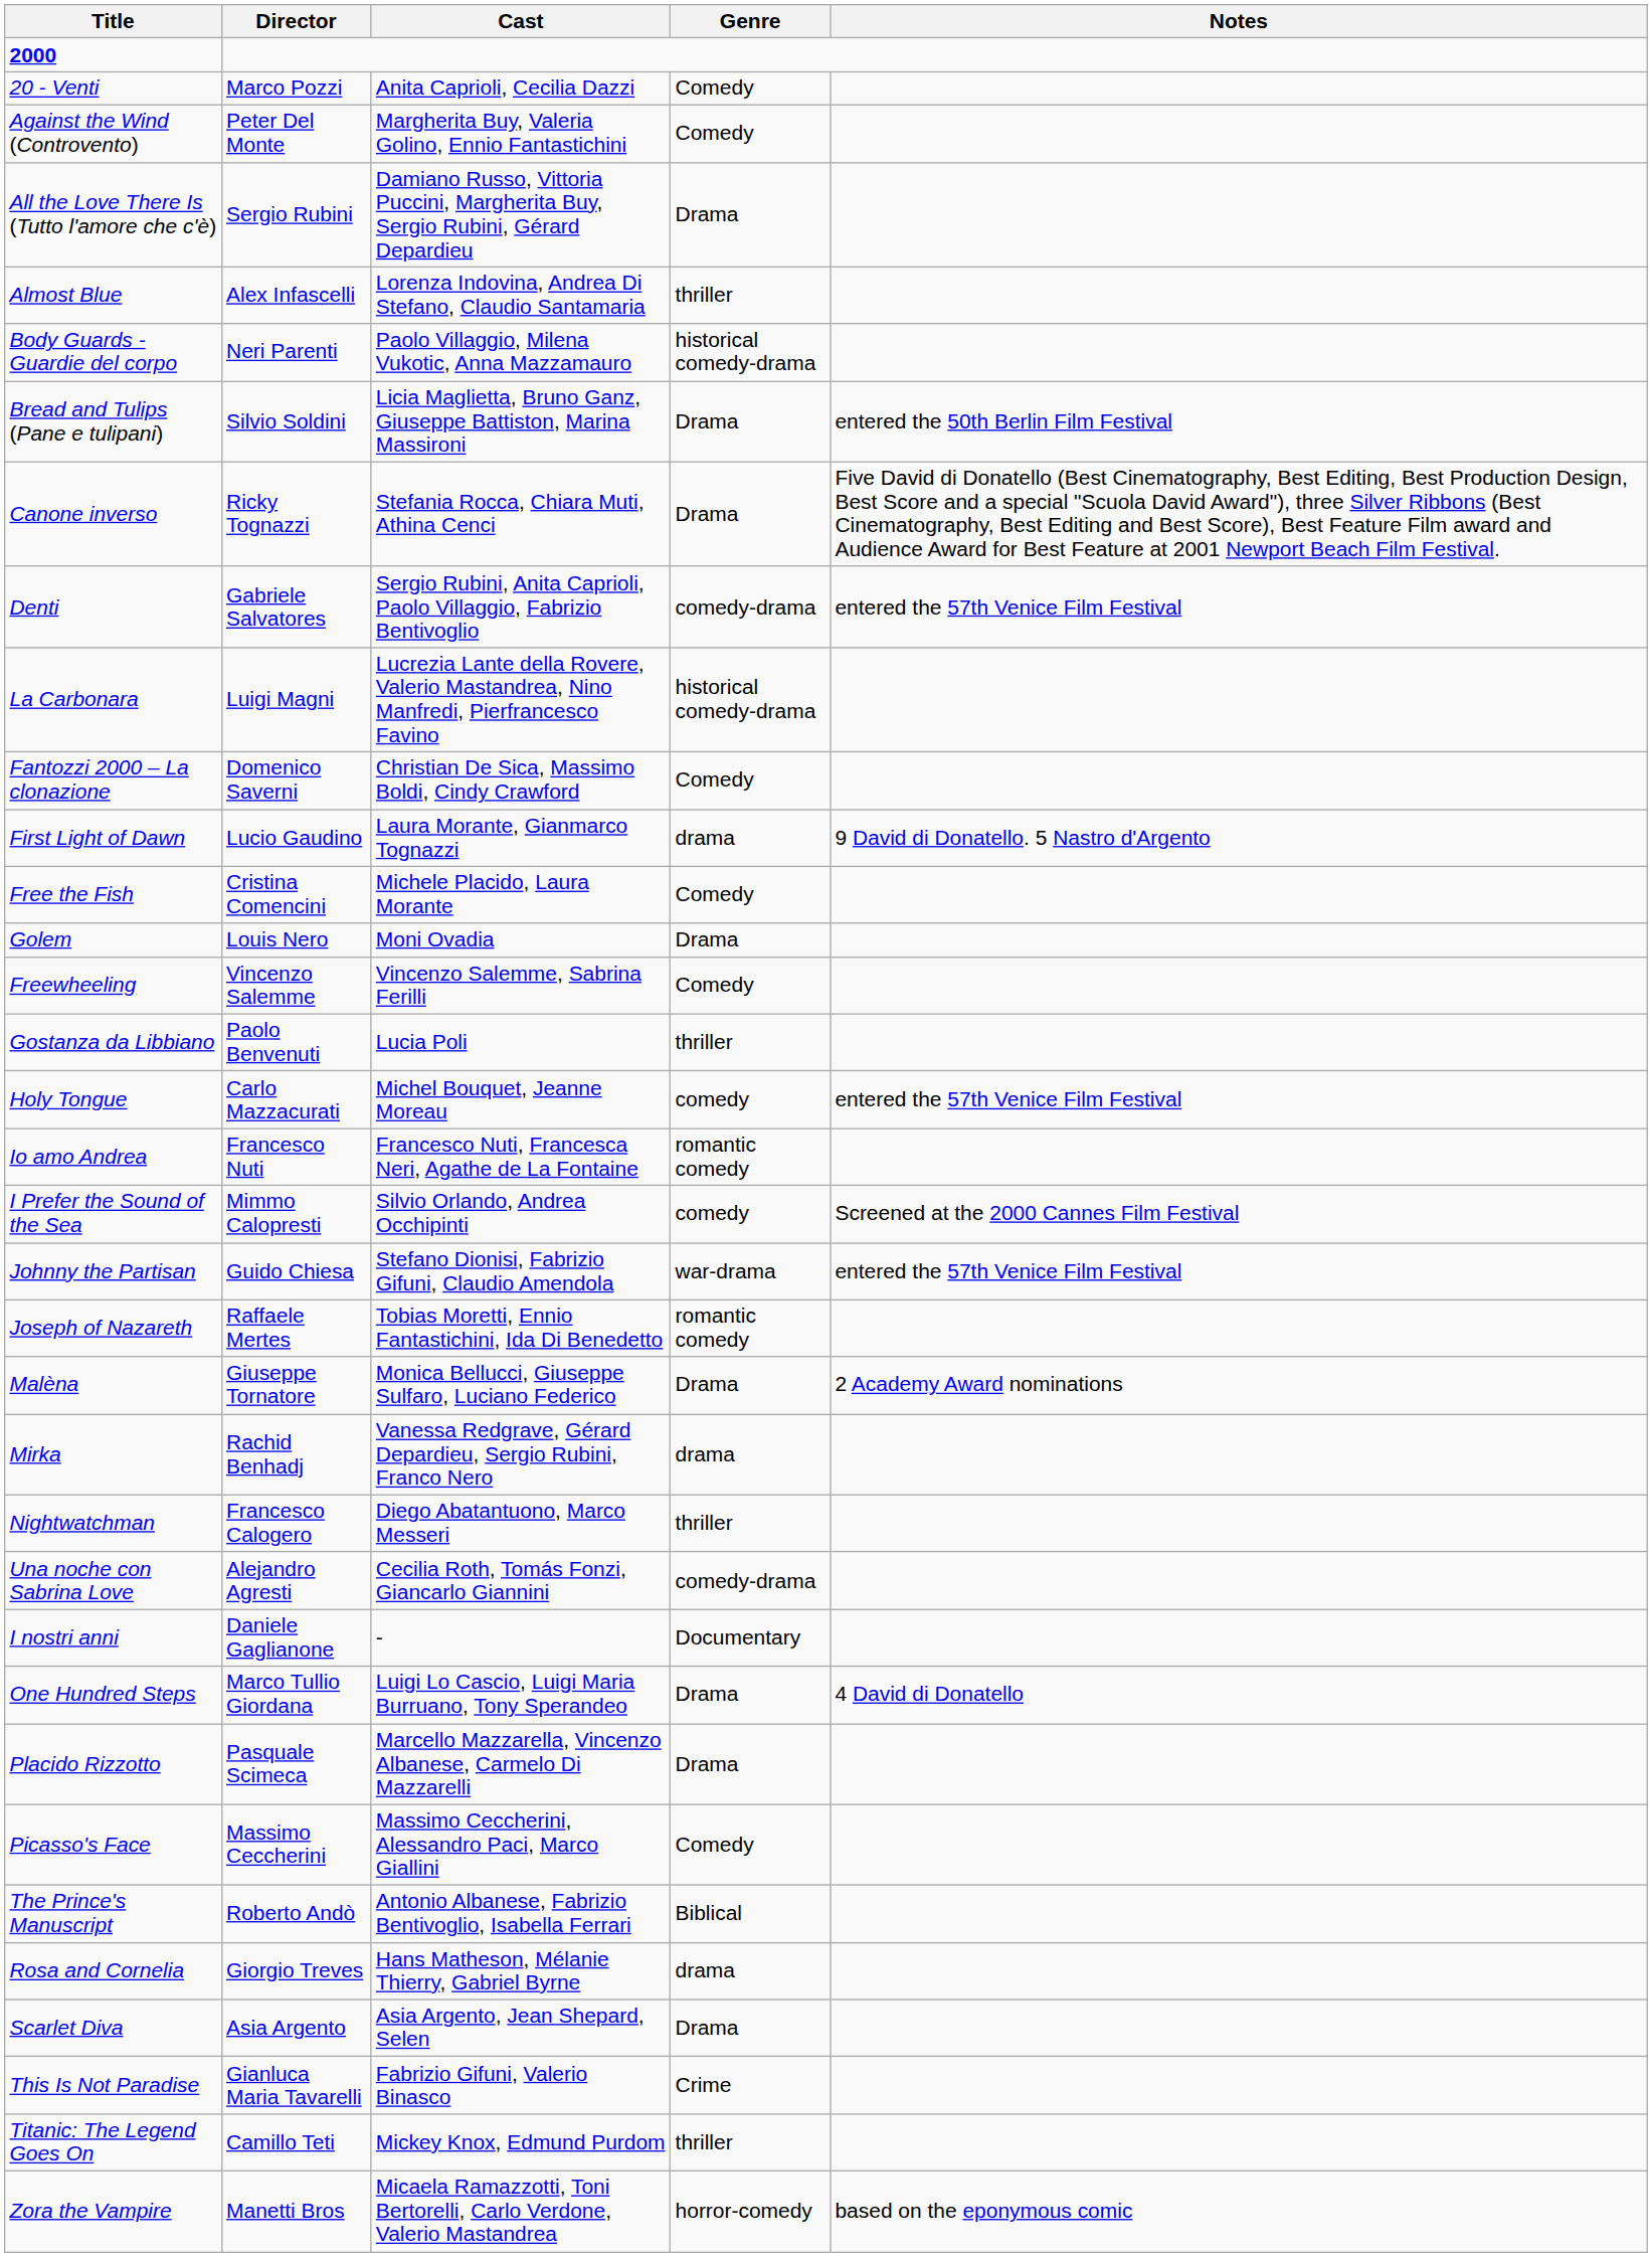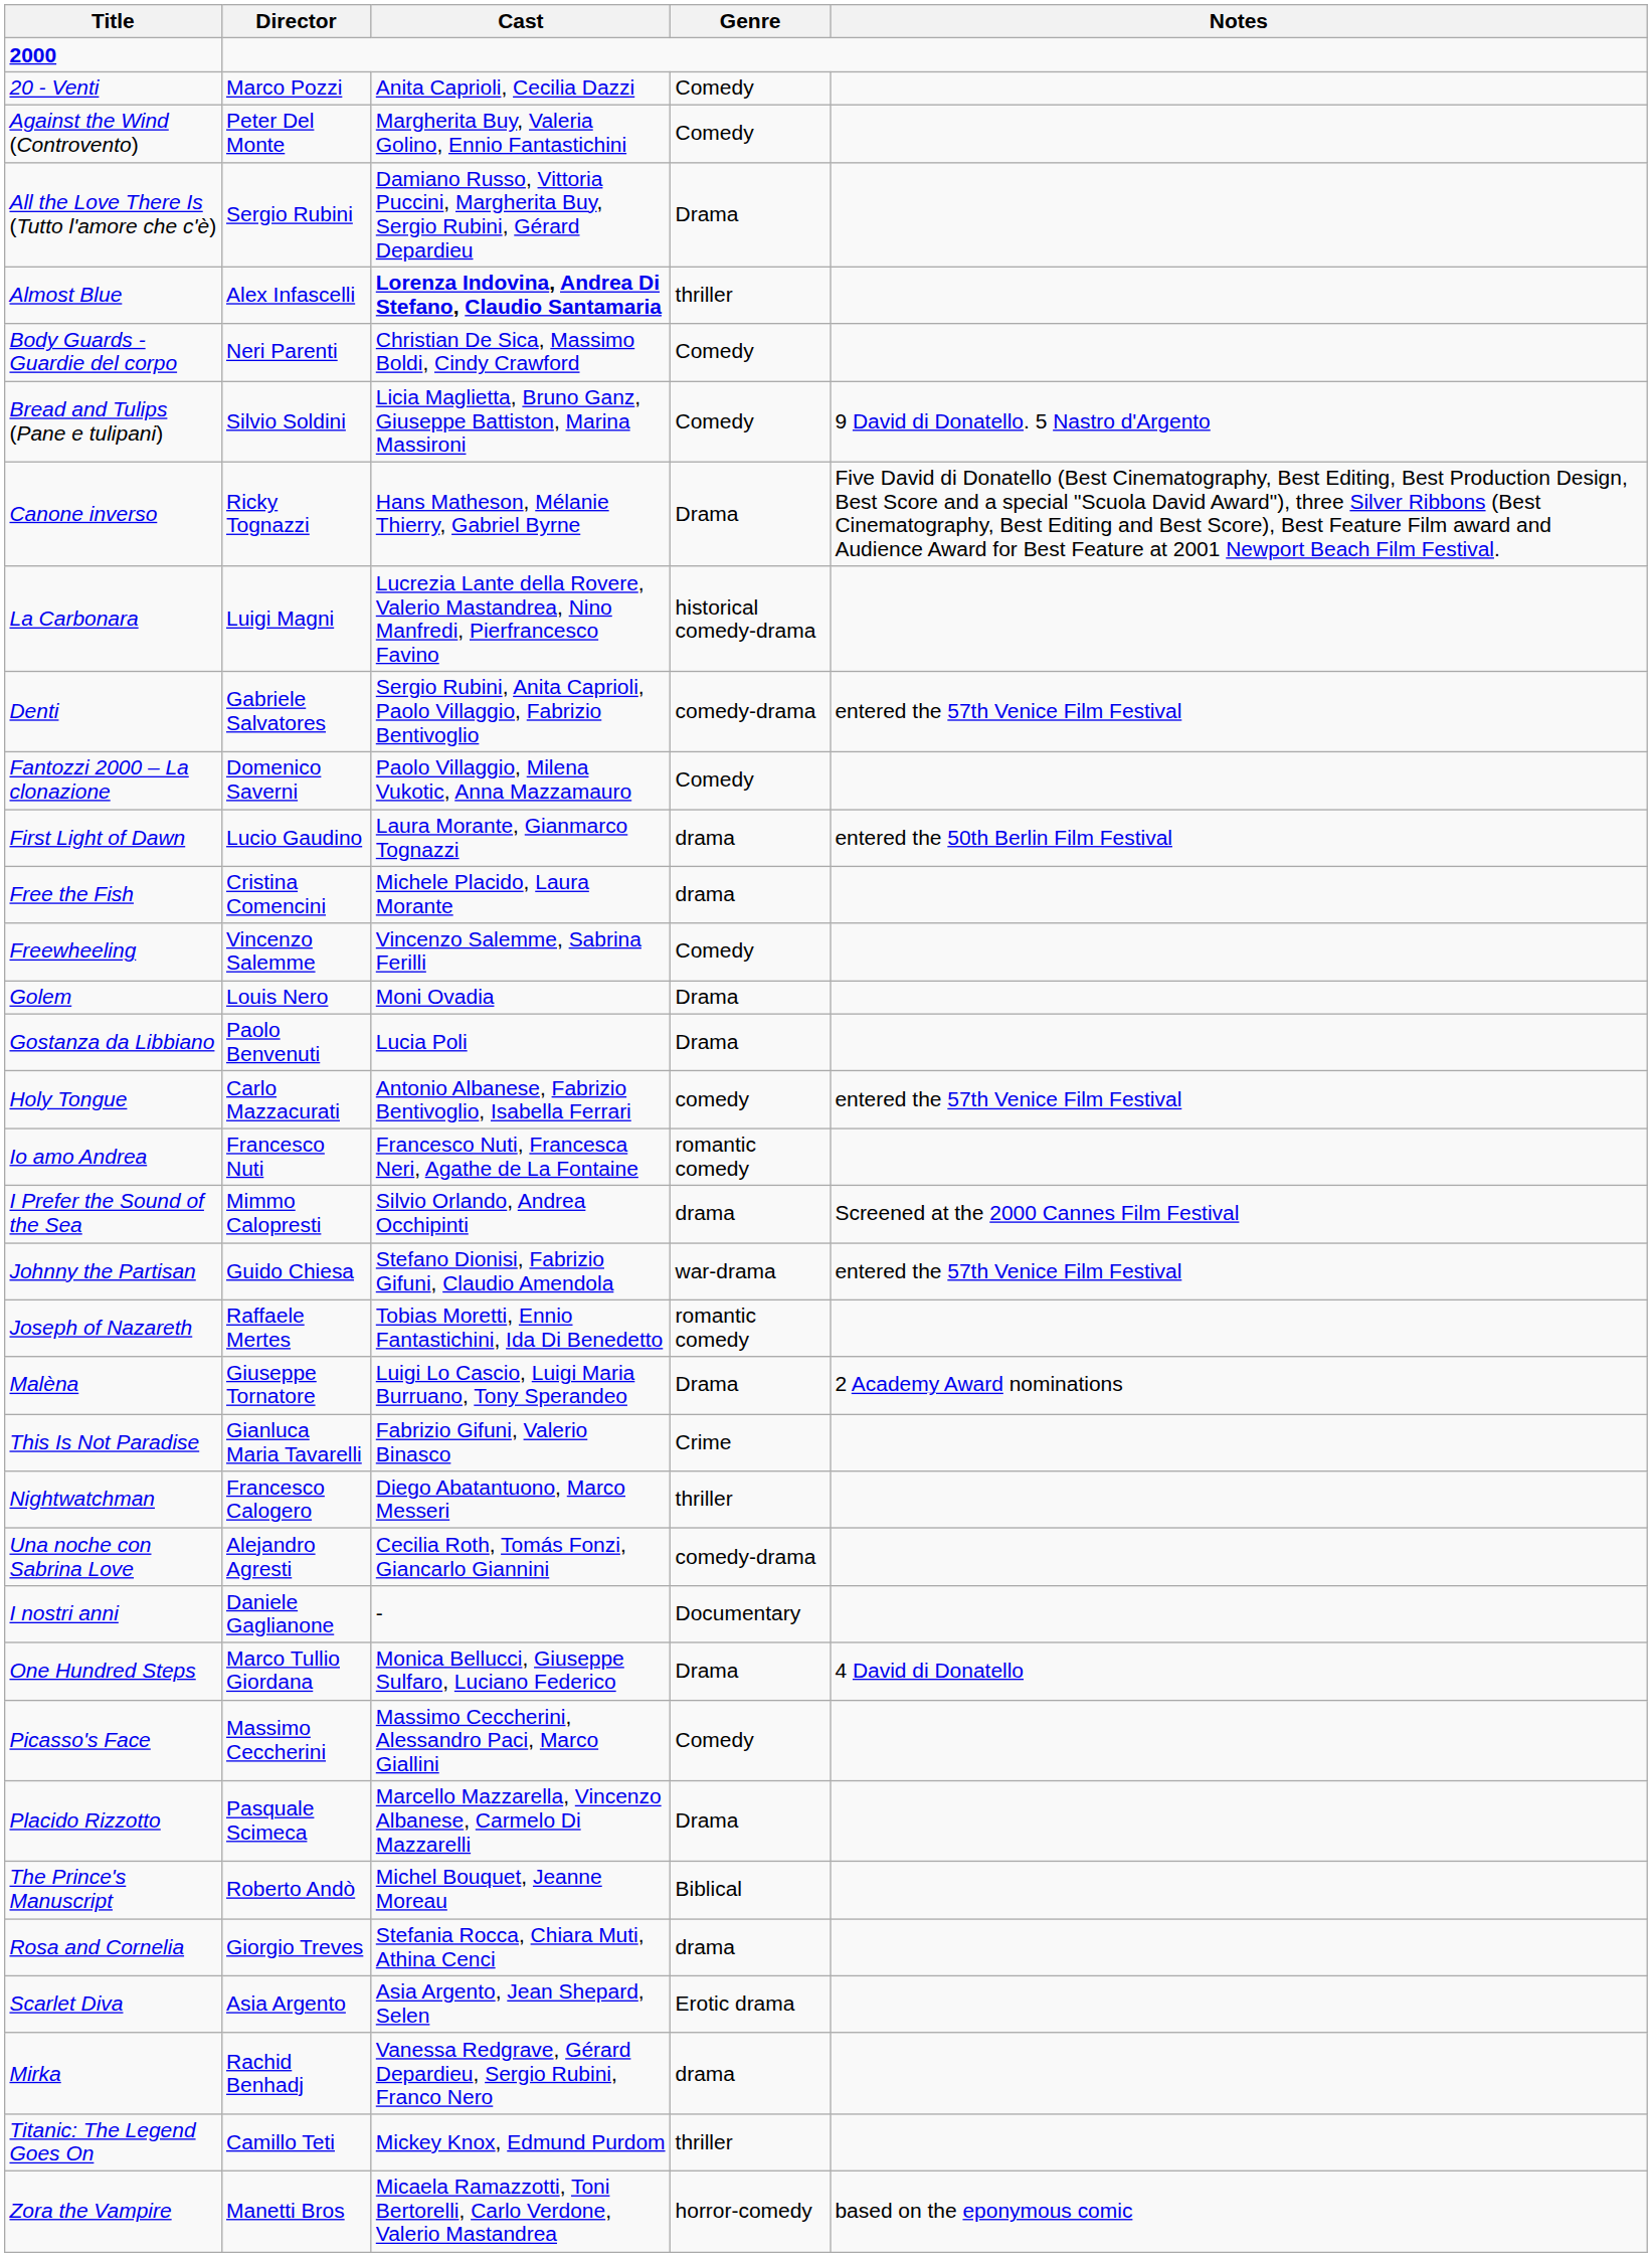Almost Blue | Cast: normal -> bold
Body Guards - Guardie del corpo | Cast: Paolo Villaggio, Milena Vukotic, Anna Mazzamauro -> Christian De Sica, Massimo Boldi, Cindy Crawford
Body Guards - Guardie del corpo | Genre: historical comedy-drama -> Comedy
Bread and Tulips (Pane e tulipani) | Genre: Drama -> Comedy
Bread and Tulips (Pane e tulipani) | Notes: entered the 50th Berlin Film Festival -> 9 David di Donatello. 5 Nastro d'Argento
Canone inverso | Cast: Stefania Rocca, Chiara Muti, Athina Cenci -> Hans Matheson, Mélanie Thierry, Gabriel Byrne
rows swapped: La Carbonara <-> Denti
Fantozzi 2000 – La clonazione | Cast: Christian De Sica, Massimo Boldi, Cindy Crawford -> Paolo Villaggio, Milena Vukotic, Anna Mazzamauro
First Light of Dawn | Notes: 9 David di Donatello. 5 Nastro d'Argento -> entered the 50th Berlin Film Festival
Free the Fish | Genre: Comedy -> drama
rows swapped: Freewheeling <-> Golem
Gostanza da Libbiano | Genre: thriller -> Drama
Holy Tongue | Cast: Michel Bouquet, Jeanne Moreau -> Antonio Albanese, Fabrizio Bentivoglio, Isabella Ferrari
I Prefer the Sound of the Sea | Genre: comedy -> drama
Malèna | Cast: Monica Bellucci, Giuseppe Sulfaro, Luciano Federico -> Luigi Lo Cascio, Luigi Maria Burruano, Tony Sperandeo
rows swapped: Mirka <-> This Is Not Paradise
One Hundred Steps | Cast: Luigi Lo Cascio, Luigi Maria Burruano, Tony Sperandeo -> Monica Bellucci, Giuseppe Sulfaro, Luciano Federico
rows swapped: Picasso's Face <-> Placido Rizzotto
The Prince's Manuscript | Cast: Antonio Albanese, Fabrizio Bentivoglio, Isabella Ferrari -> Michel Bouquet, Jeanne Moreau
Rosa and Cornelia | Cast: Hans Matheson, Mélanie Thierry, Gabriel Byrne -> Stefania Rocca, Chiara Muti, Athina Cenci
Scarlet Diva | Genre: Drama -> Erotic drama
